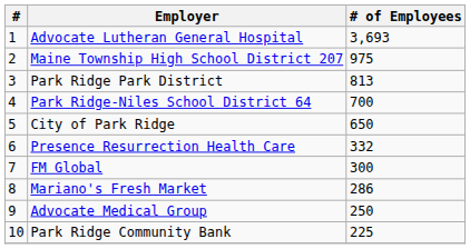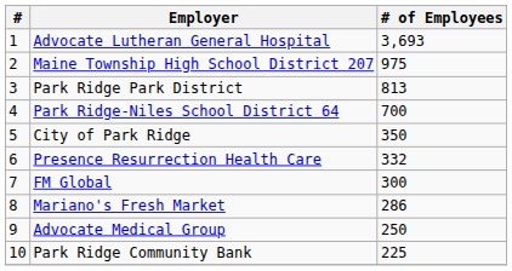City of Park Ridge | # of Employees: 650 -> 350
